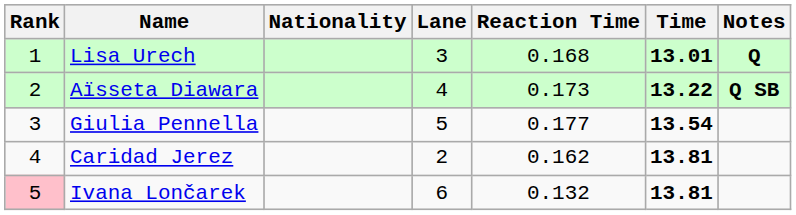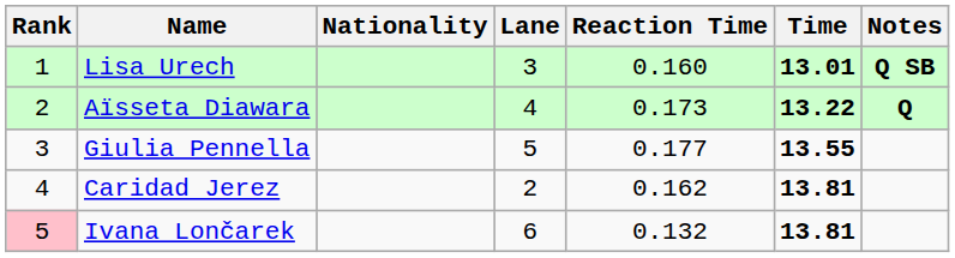Lisa Urech | Reaction Time: 0.168 -> 0.160
Lisa Urech | Notes: Q -> Q SB
Aïsseta Diawara | Notes: Q SB -> Q
Giulia Pennella | Time: 13.54 -> 13.55
